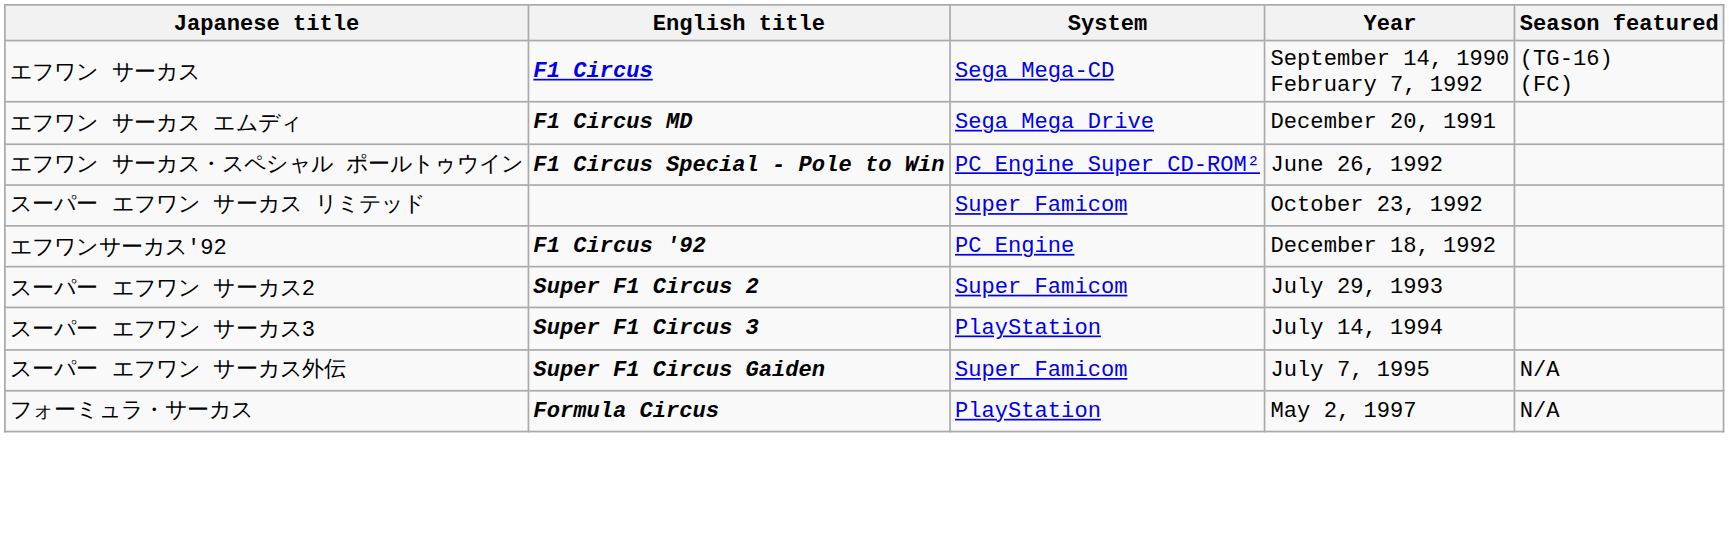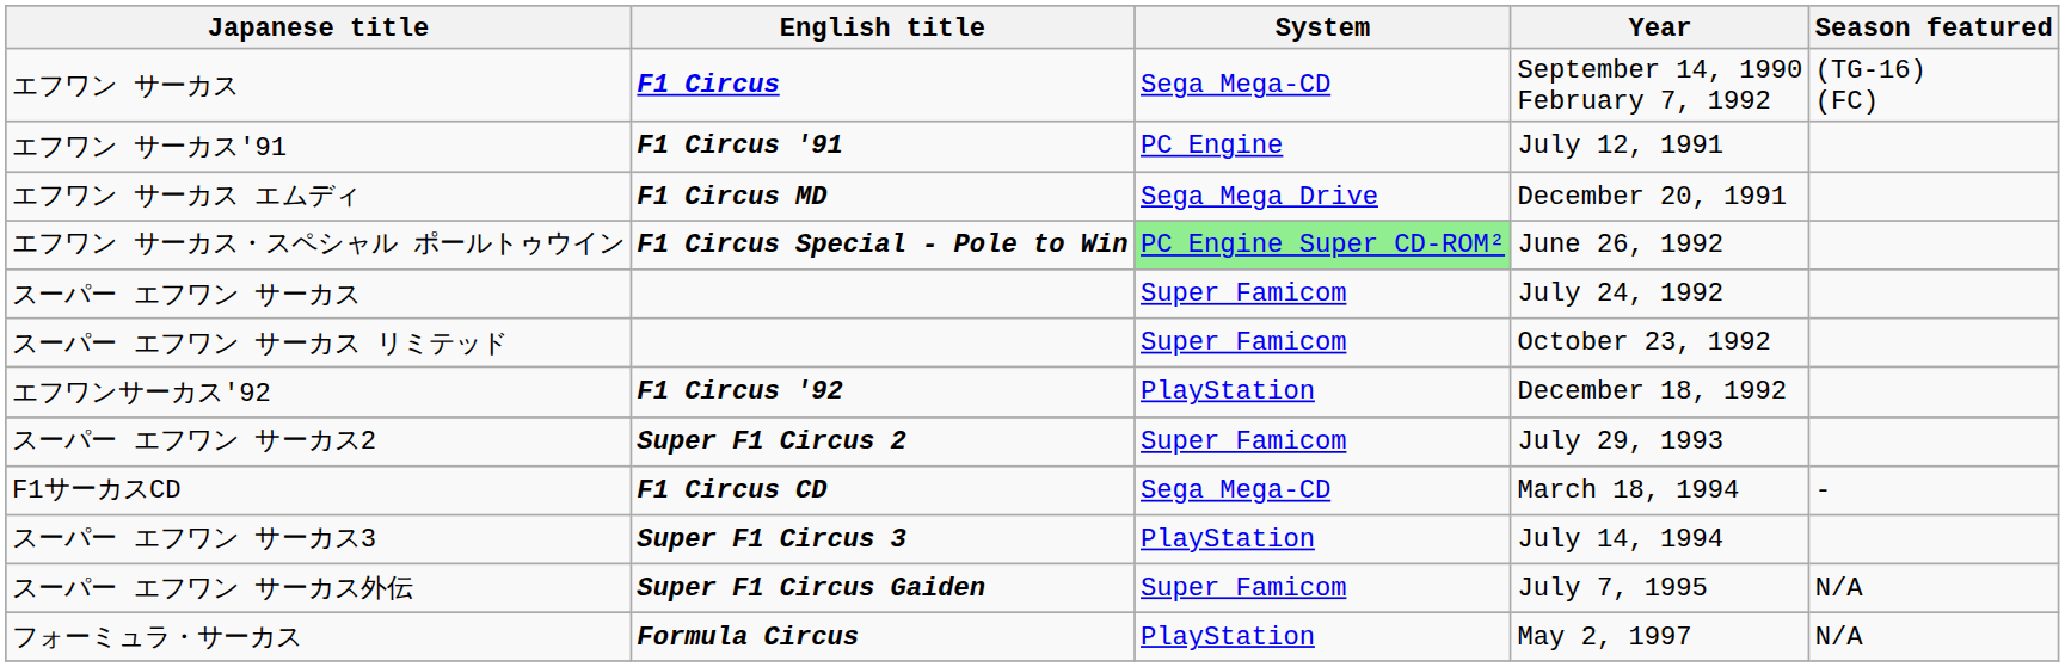+ row: エフワン サーカス'91 | F1 Circus '91 | PC Engine | July 12, 1991
エフワン サーカス・スペシャル ポールトゥウイン | System: no background -> lightgreen background
+ row: スーパー エフワン サーカス | Super Famicom | July 24, 1992
エフワンサーカス'92 | System: PC Engine -> PlayStation
+ row: F1サーカスCD | F1 Circus CD | Sega Mega-CD | March 18, 1994 | -
